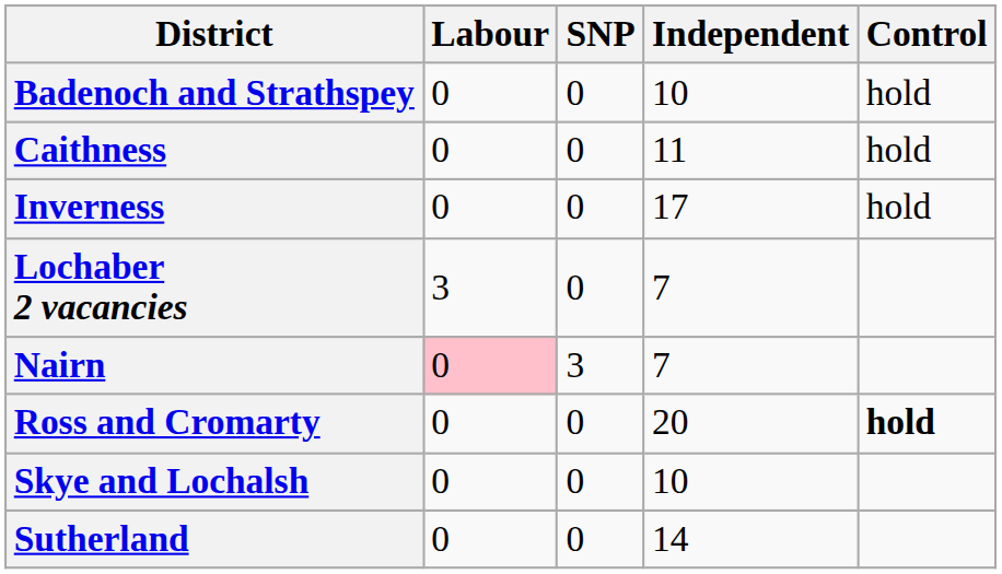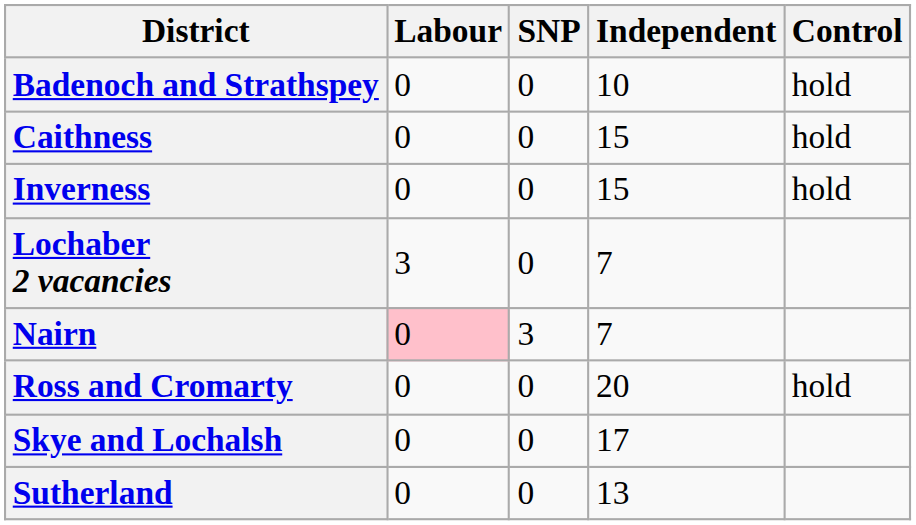Caithness | Independent: 11 -> 15
Inverness | Independent: 17 -> 15
Ross and Cromarty | column 5: bold -> normal
Skye and Lochalsh | Independent: 10 -> 17
Sutherland | Independent: 14 -> 13
